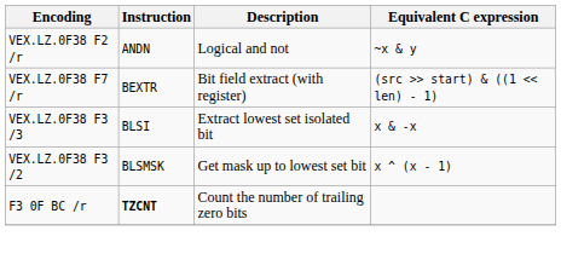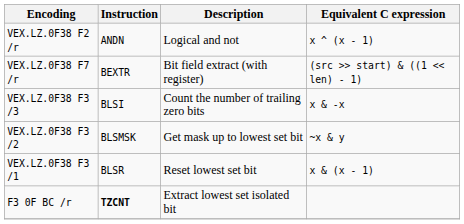VEX.LZ.0F38 F2 /r | Equivalent C expression: ~x & y -> x ^ (x - 1)
VEX.LZ.0F38 F3 /3 | Description: Extract lowest set isolated bit -> Count the number of trailing zero bits
VEX.LZ.0F38 F3 /2 | Equivalent C expression: x ^ (x - 1) -> ~x & y
+ row: VEX.LZ.0F38 F3 /1 | BLSR | Reset lowest set bit | x & (x - 1)
F3 0F BC /r | Description: Count the number of trailing zero bits -> Extract lowest set isolated bit
